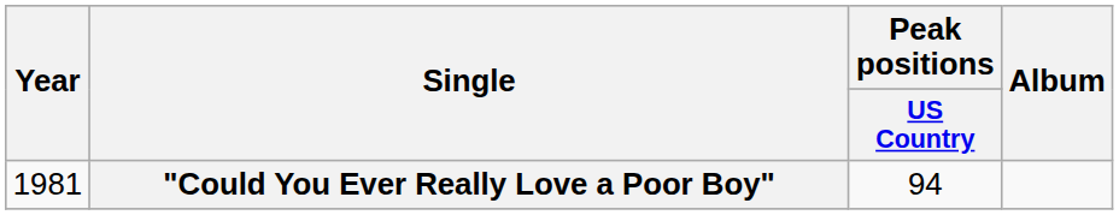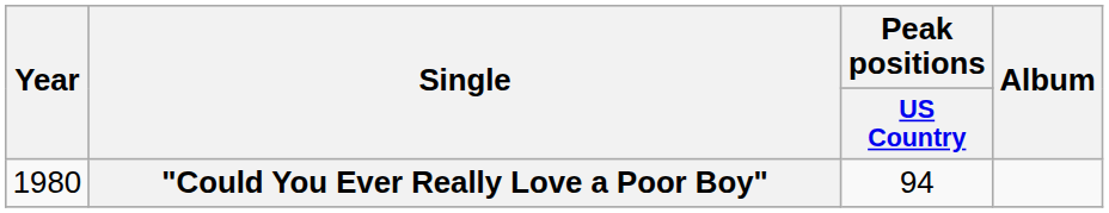"Could You Ever Really Love a Poor Boy" | Year: 1981 -> 1980
